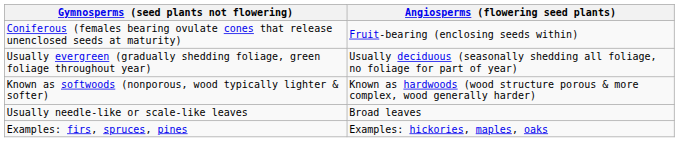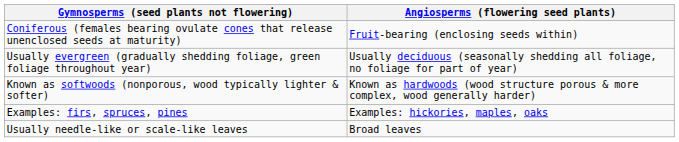rows swapped: Usually needle-like or scale-like leaves <-> Examples: firs, spruces, pines
